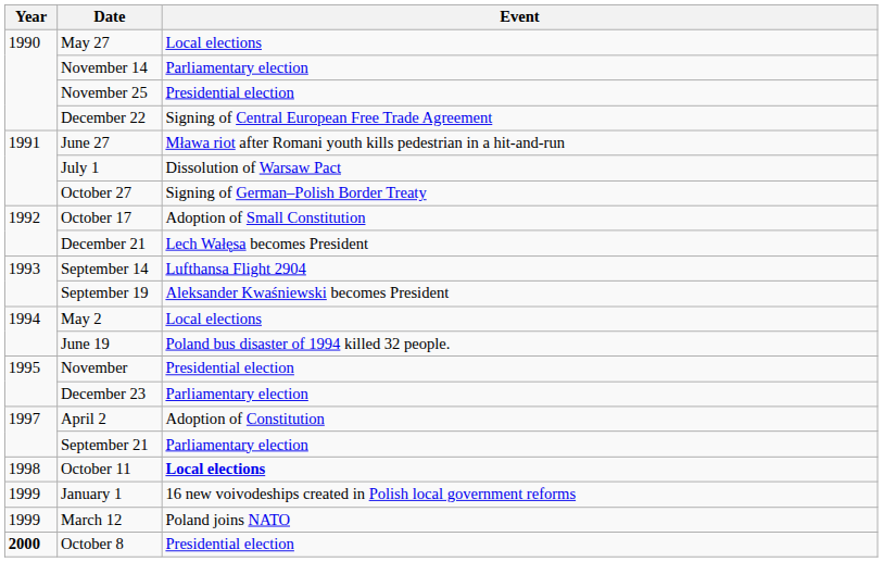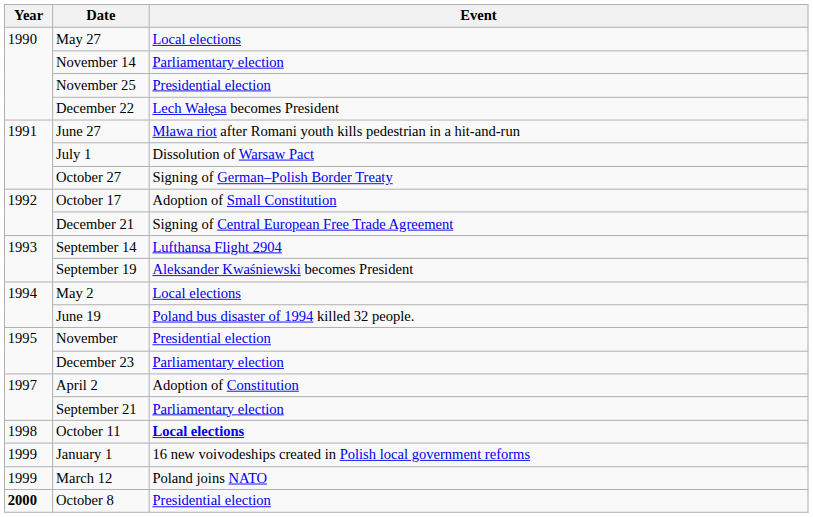December 22 | Event: Signing of Central European Free Trade Agreement -> Lech Wałęsa becomes President
December 21 | Event: Lech Wałęsa becomes President -> Signing of Central European Free Trade Agreement
